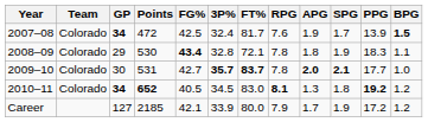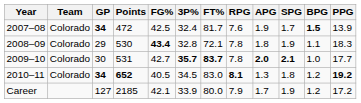columns swapped: BPG <-> PPG
